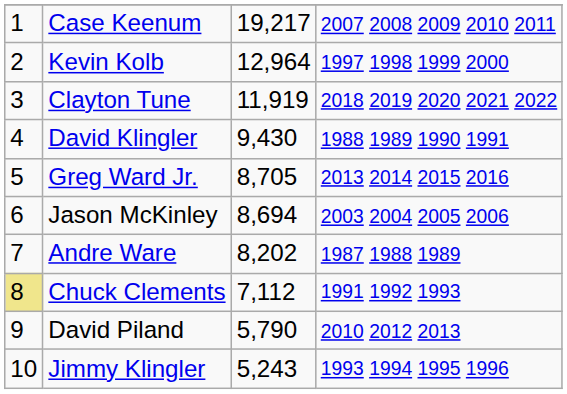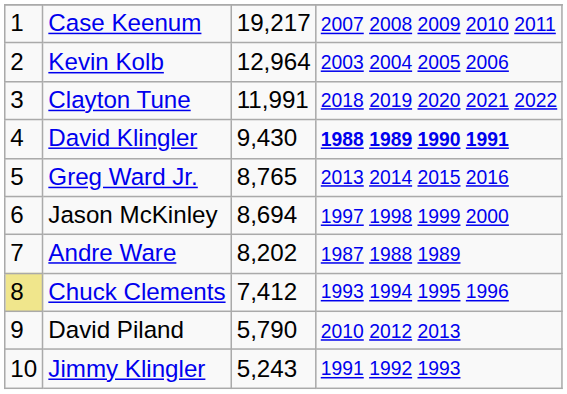Kevin Kolb | column 4: 1997 1998 1999 2000 -> 2003 2004 2005 2006
Clayton Tune | column 3: 11,919 -> 11,991
David Klingler | column 4: normal -> bold
Greg Ward Jr. | column 3: 8,705 -> 8,765
Jason McKinley | column 4: 2003 2004 2005 2006 -> 1997 1998 1999 2000
Chuck Clements | column 3: 7,112 -> 7,412
Chuck Clements | column 4: 1991 1992 1993 -> 1993 1994 1995 1996
Jimmy Klingler | column 4: 1993 1994 1995 1996 -> 1991 1992 1993
